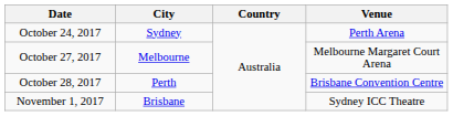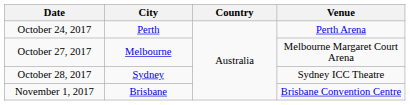October 24, 2017 | City: Sydney -> Perth
October 28, 2017 | City: Perth -> Sydney
October 28, 2017 | Venue: Brisbane Convention Centre -> Sydney ICC Theatre
November 1, 2017 | Venue: Sydney ICC Theatre -> Brisbane Convention Centre
